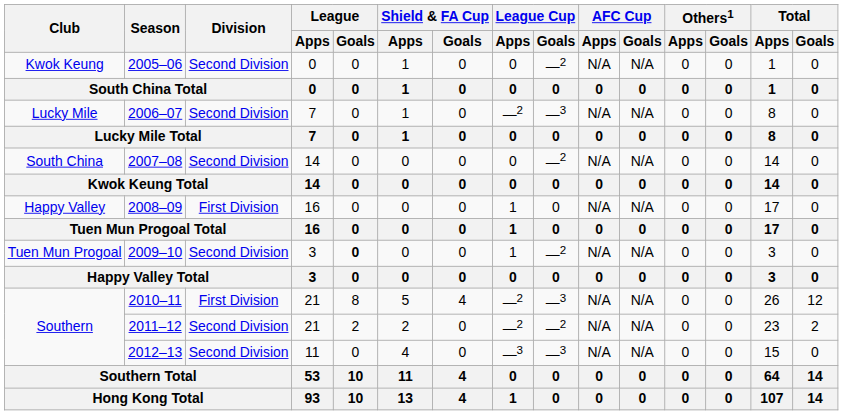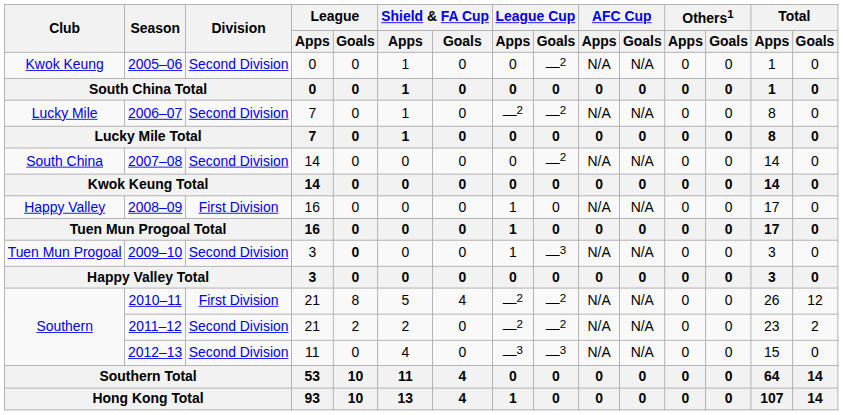2006–07 | League Cup / Goals: —3 -> —2
2009–10 | League Cup / Goals: —2 -> —3
2010–11 | League Cup / Goals: —3 -> —2
